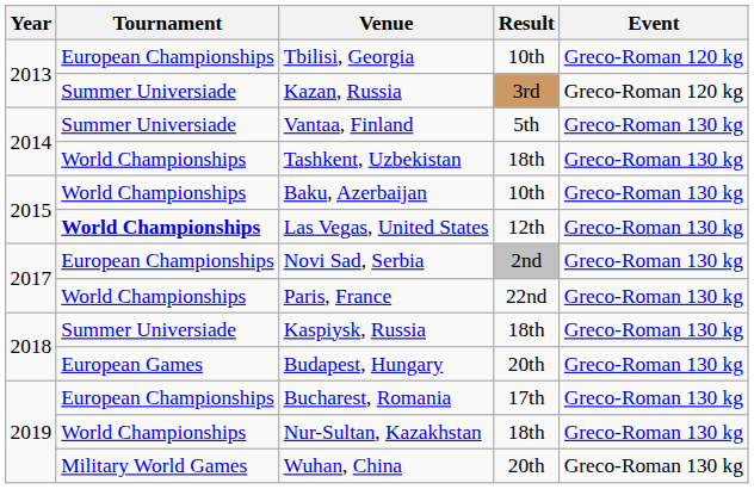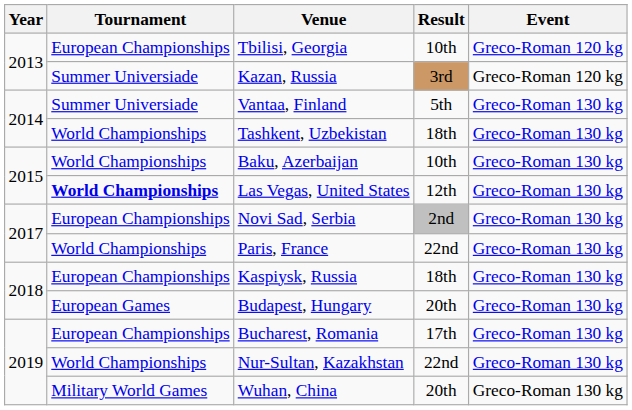Kaspiysk, Russia | Tournament: Summer Universiade -> European Championships
Nur-Sultan, Kazakhstan | Result: 18th -> 22nd
